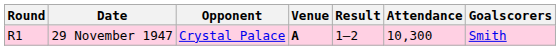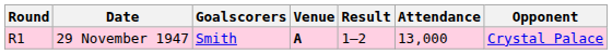columns swapped: Opponent <-> Goalscorers
29 November 1947 | Attendance: 10,300 -> 13,000
